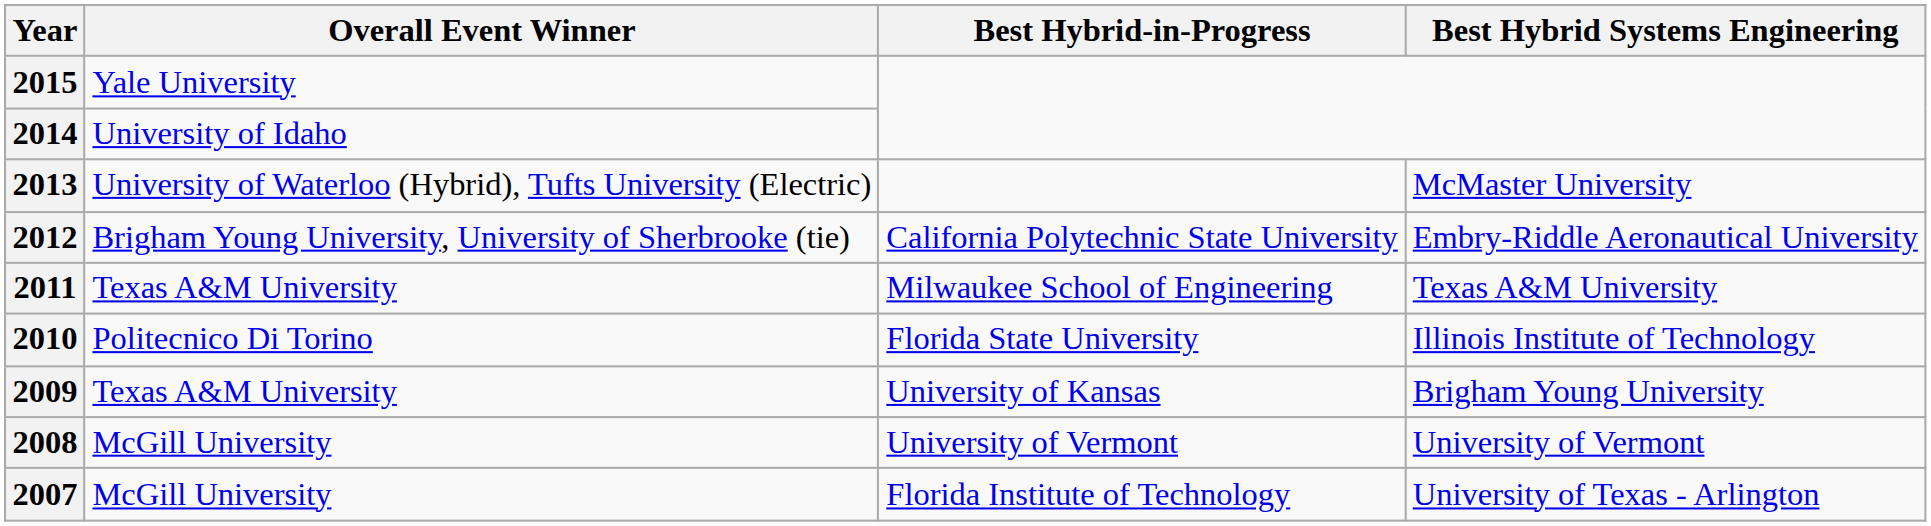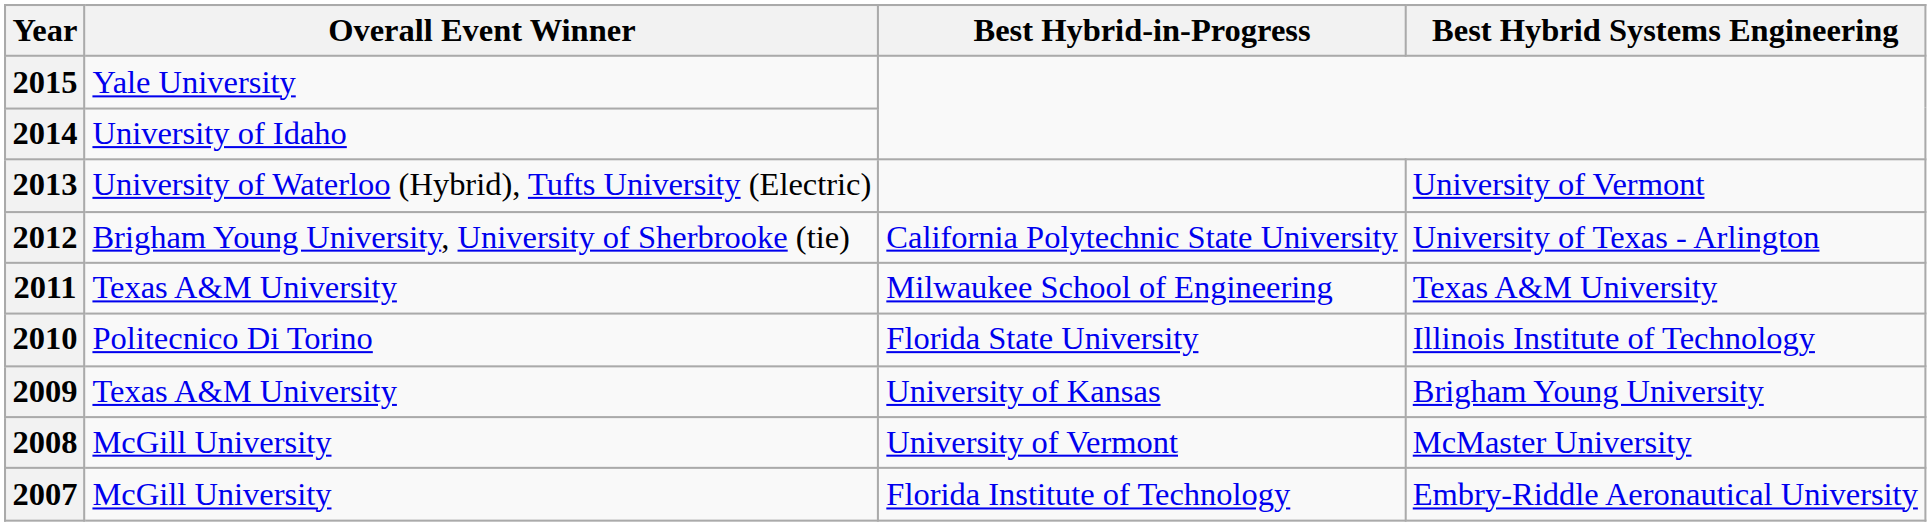2013 | Best Hybrid Systems Engineering: McMaster University -> University of Vermont
2012 | Best Hybrid Systems Engineering: Embry-Riddle Aeronautical University -> University of Texas - Arlington
2008 | Best Hybrid Systems Engineering: University of Vermont -> McMaster University
2007 | Best Hybrid Systems Engineering: University of Texas - Arlington -> Embry-Riddle Aeronautical University
